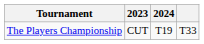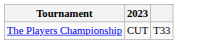- column: 2024 | T19
